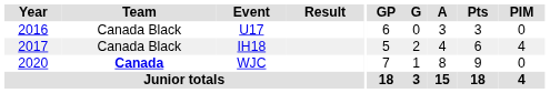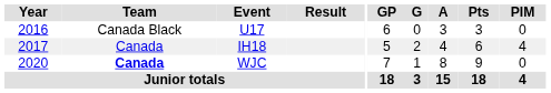IH18 | Team: Canada Black -> Canada
